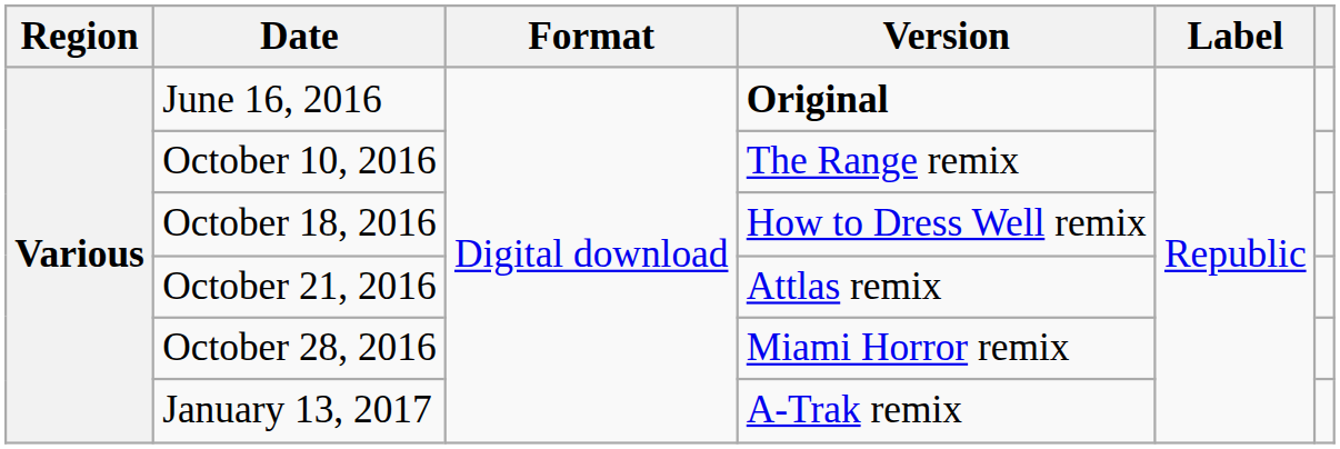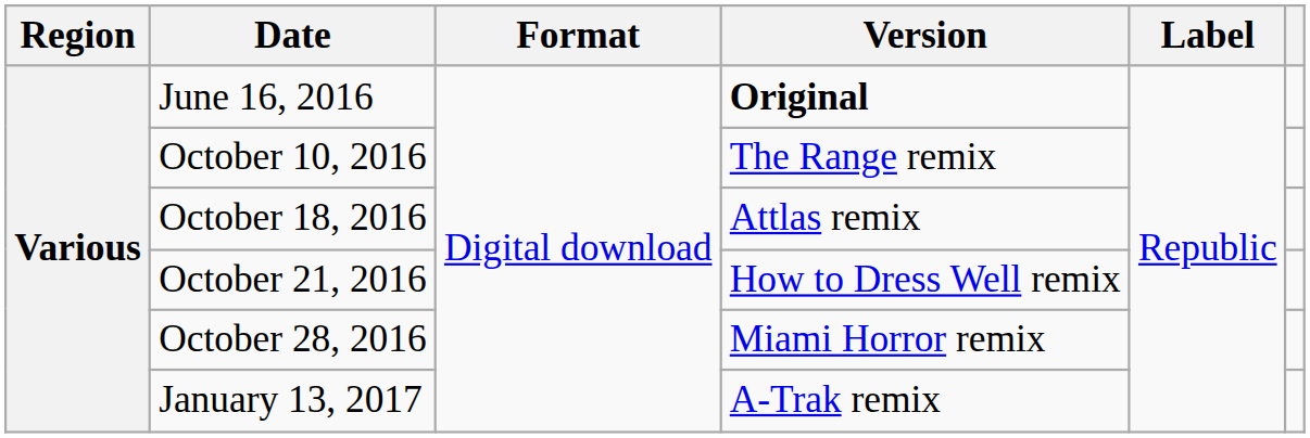October 18, 2016 | Version: How to Dress Well remix -> Attlas remix
October 21, 2016 | Version: Attlas remix -> How to Dress Well remix
